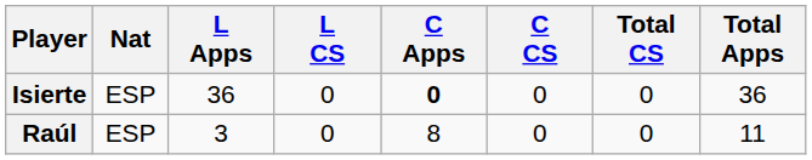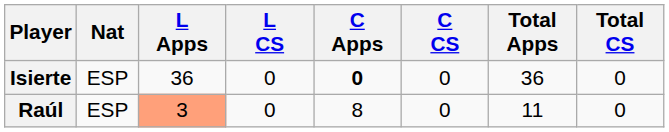columns swapped: Total Apps <-> Total CS
Raúl | L Apps: no background -> lightsalmon background
